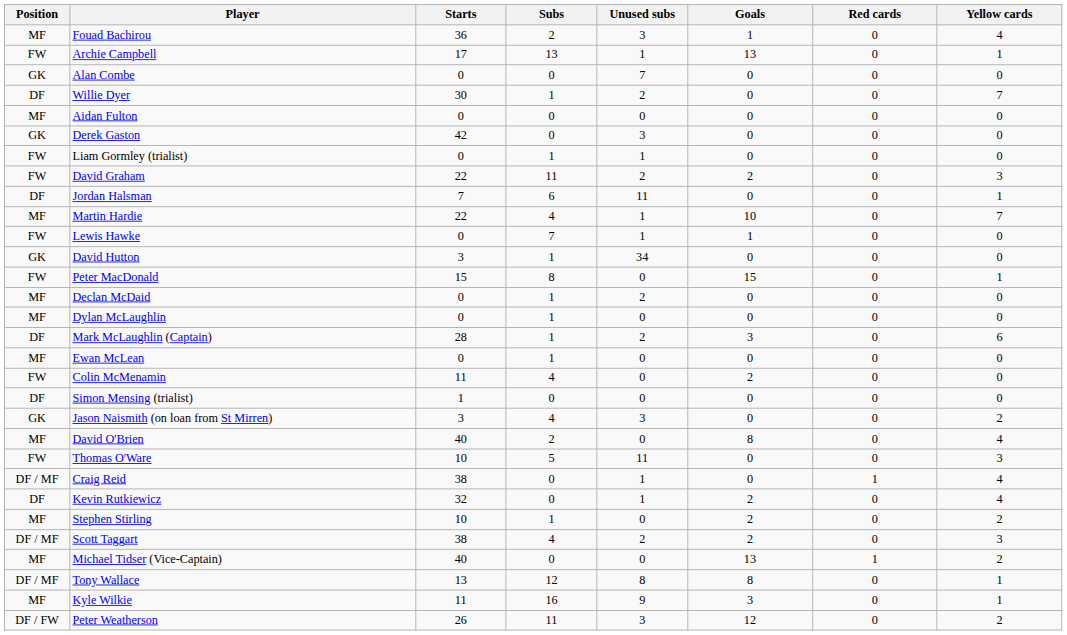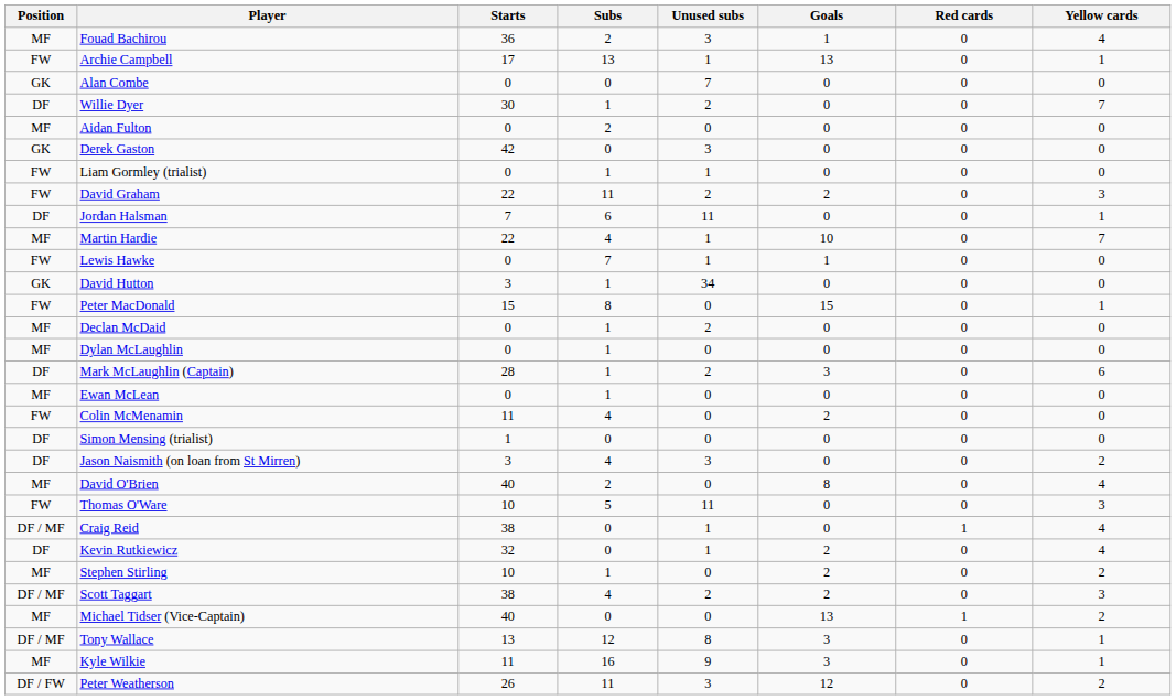Aidan Fulton | Subs: 0 -> 2
Jason Naismith (on loan from St Mirren) | Position: GK -> DF
Tony Wallace | Goals: 8 -> 3
